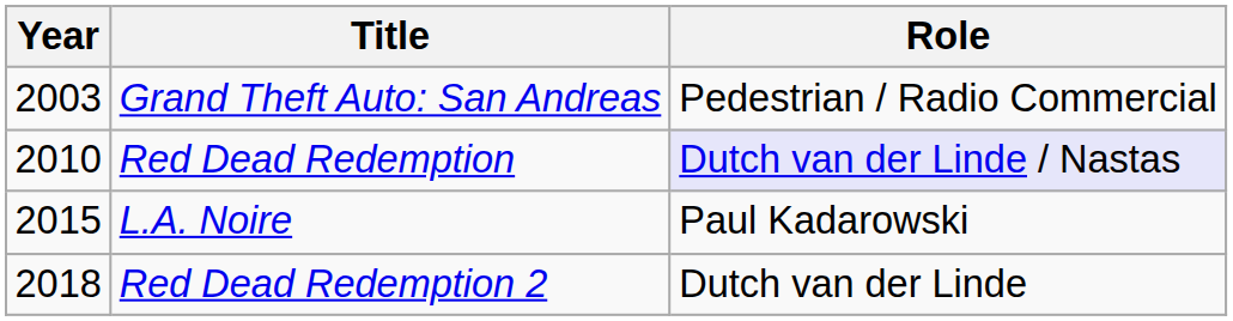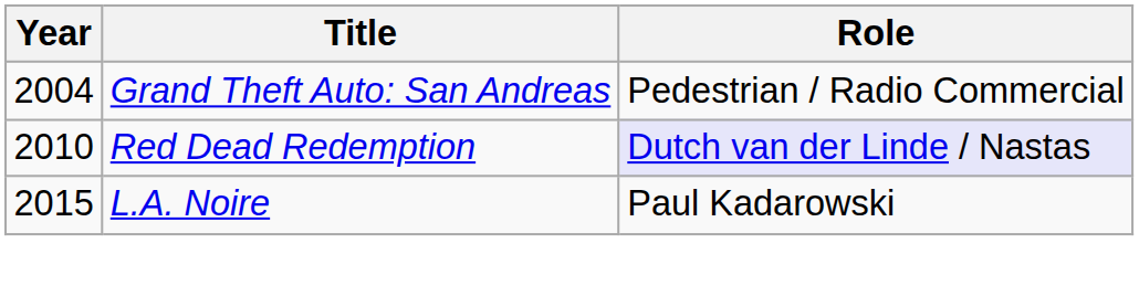Grand Theft Auto: San Andreas | Year: 2003 -> 2004
- row: 2018 | Red Dead Redemption 2 | Dutch van der Linde
